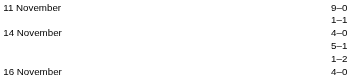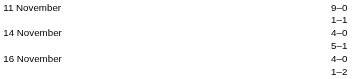rows swapped: 16 November / 4–0 <-> 1–2
